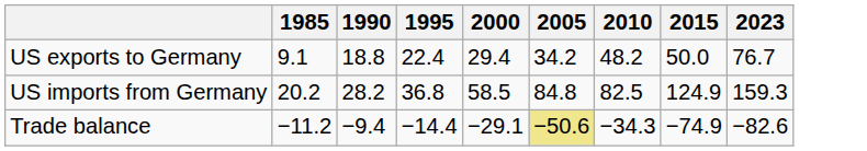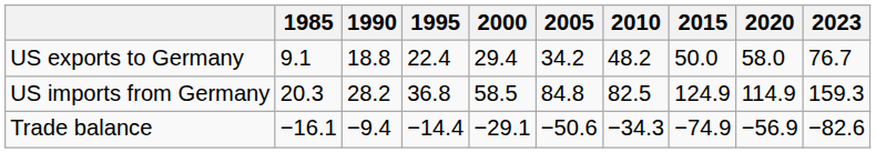+ column: 2020 | 58.0 | 114.9 | −56.9
US imports from Germany | 1985: 20.2 -> 20.3
Trade balance | 1985: −11.2 -> −16.1
Trade balance | 2005: khaki background -> no background
